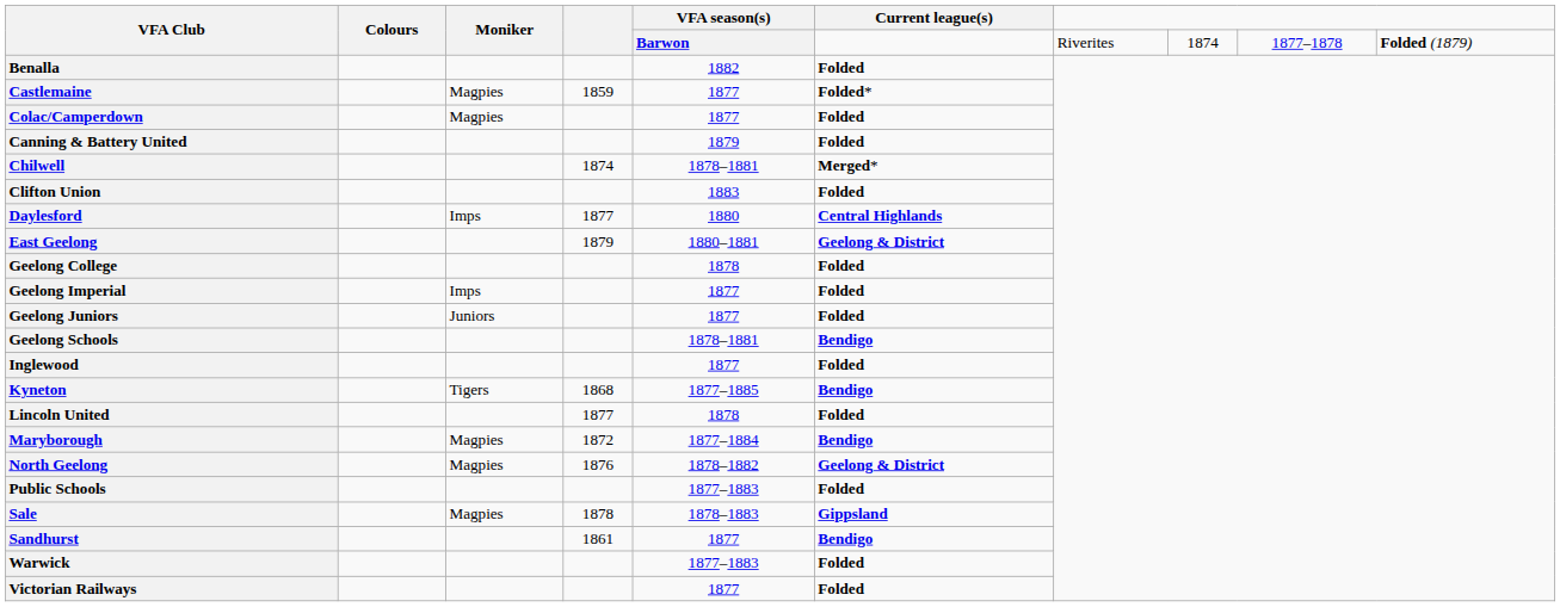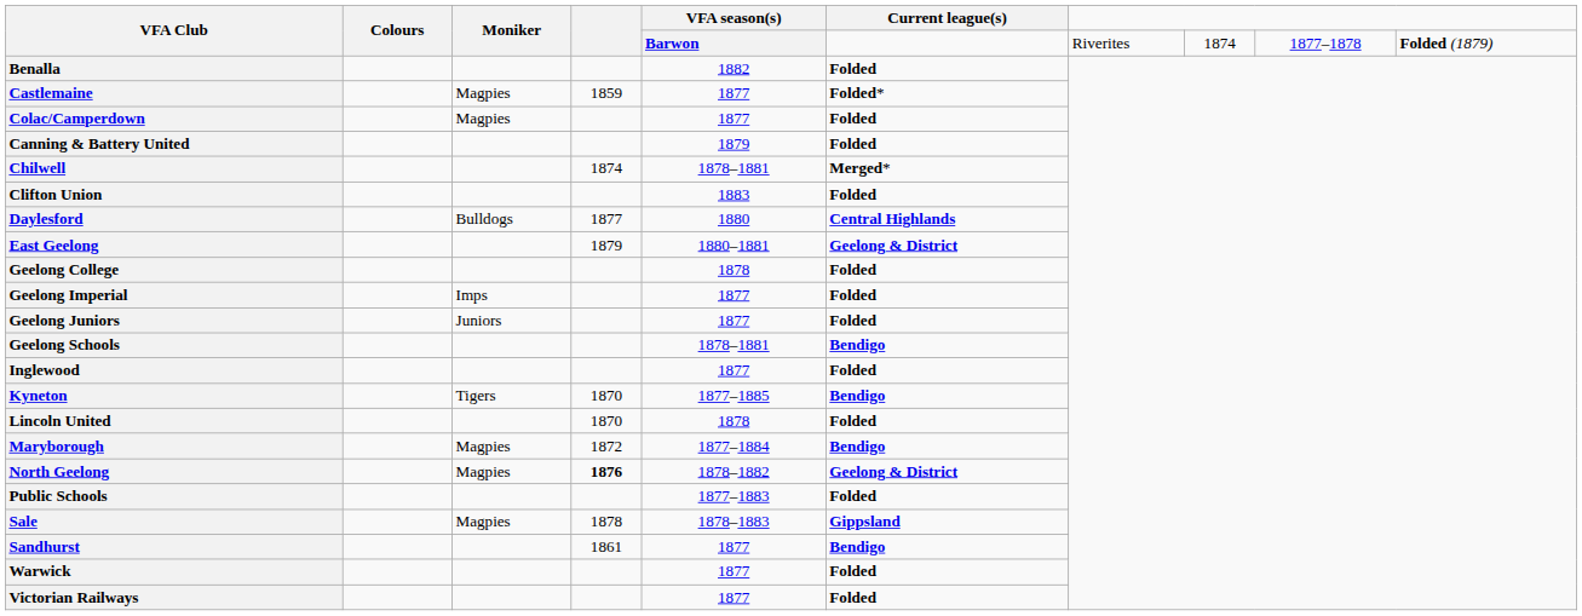Daylesford | Moniker: Imps -> Bulldogs
Kyneton | column 4: 1868 -> 1870
Lincoln United | column 4: 1877 -> 1870
North Geelong | column 4: normal -> bold
Warwick | VFA season(s): 1877–1883 -> 1877
